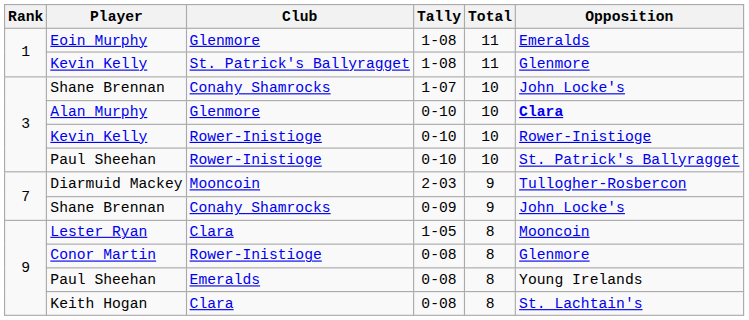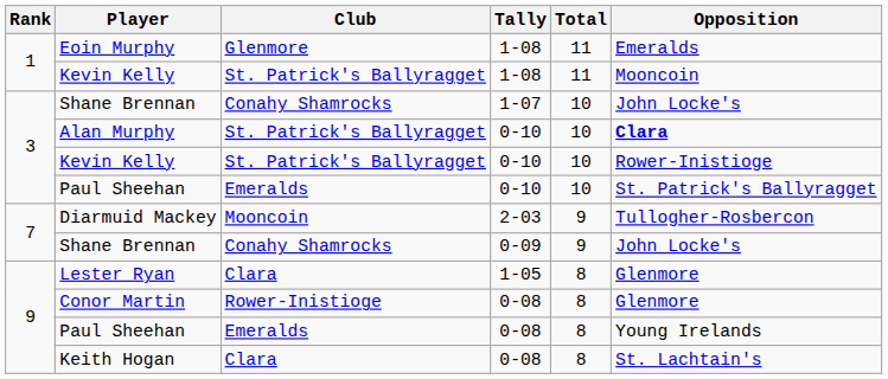Kevin Kelly / 1-08 | Opposition: Glenmore -> Mooncoin
Alan Murphy | Club: Glenmore -> St. Patrick's Ballyragget
Kevin Kelly / 0-10 | Club: Rower-Inistioge -> St. Patrick's Ballyragget
Paul Sheehan / 0-10 | Club: Rower-Inistioge -> Emeralds
Lester Ryan | Opposition: Mooncoin -> Glenmore
